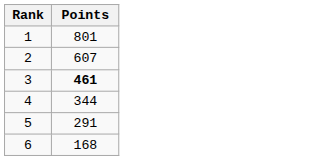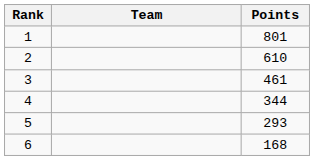+ column: Team
2 | Points: 607 -> 610
3 | Points: bold -> normal
5 | Points: 291 -> 293
